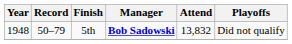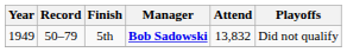5th | Year: 1948 -> 1949
